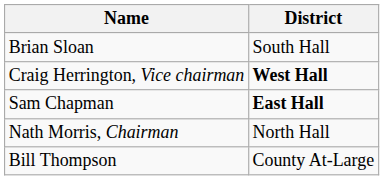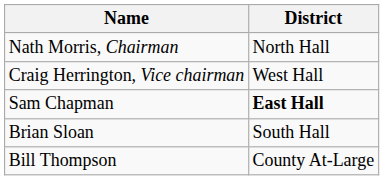rows swapped: Nath Morris, Chairman <-> Brian Sloan
Craig Herrington, Vice chairman | District: bold -> normal
